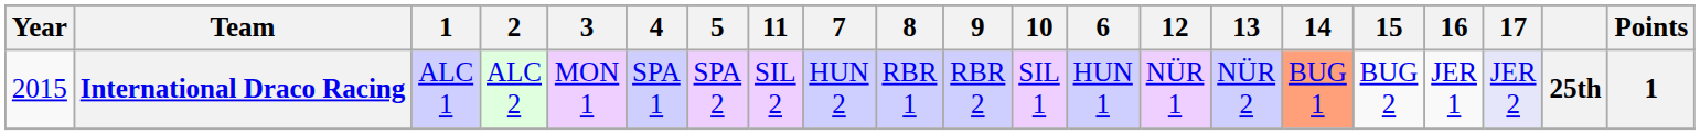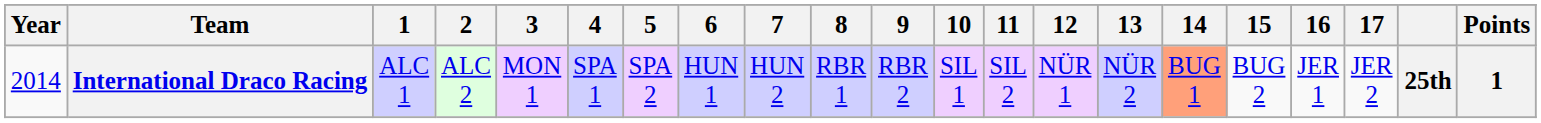columns swapped: 6 <-> 11
International Draco Racing | Year: 2015 -> 2014
International Draco Racing | 17: lavender background -> no background
